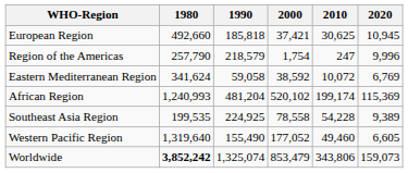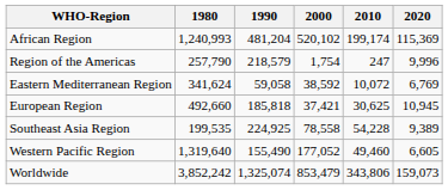rows swapped: African Region <-> European Region
Worldwide | 1980: bold -> normal
